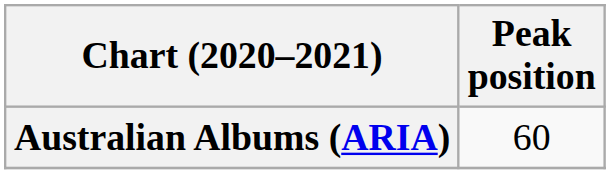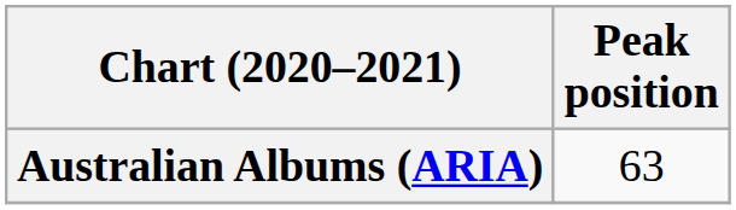Australian Albums (ARIA) | Peak position: 60 -> 63
